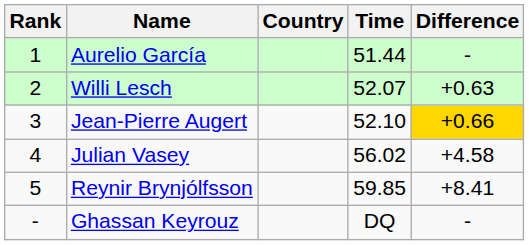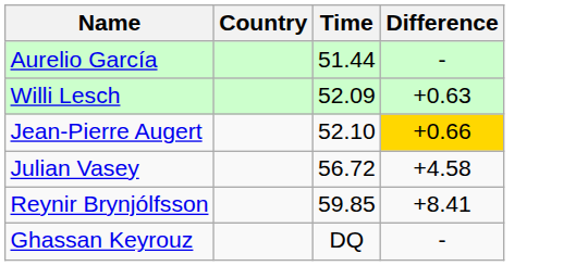- column: Rank | 1 | 2 | 3 | 4 | 5 | -
Willi Lesch | Time: 52.07 -> 52.09
Julian Vasey | Time: 56.02 -> 56.72
